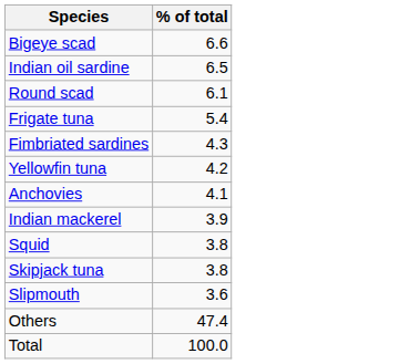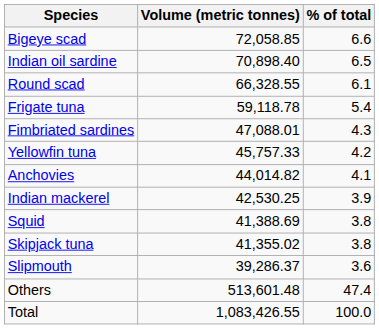+ column: Volume (metric tonnes) | 72,058.85 | 70,898.40 | 66,328.55 | 59,118.78 | 47,088.01 | 45,757.33 | 44,014.82 | 42,530.25 | 41,388.69 | 41,355.02 | 39,286.37 | 513,601.48 | 1,083,426.55
